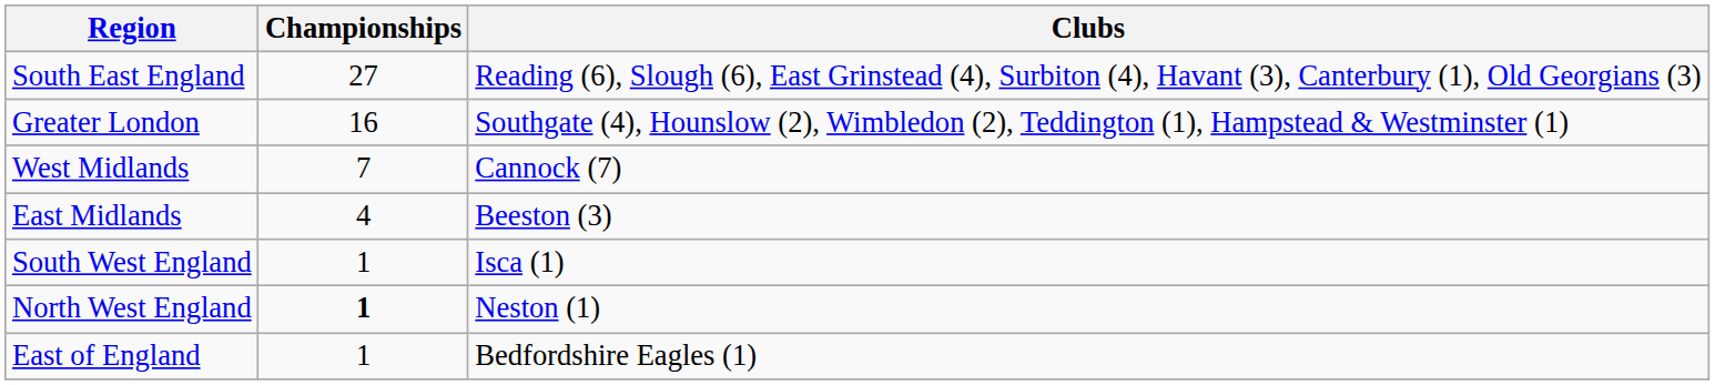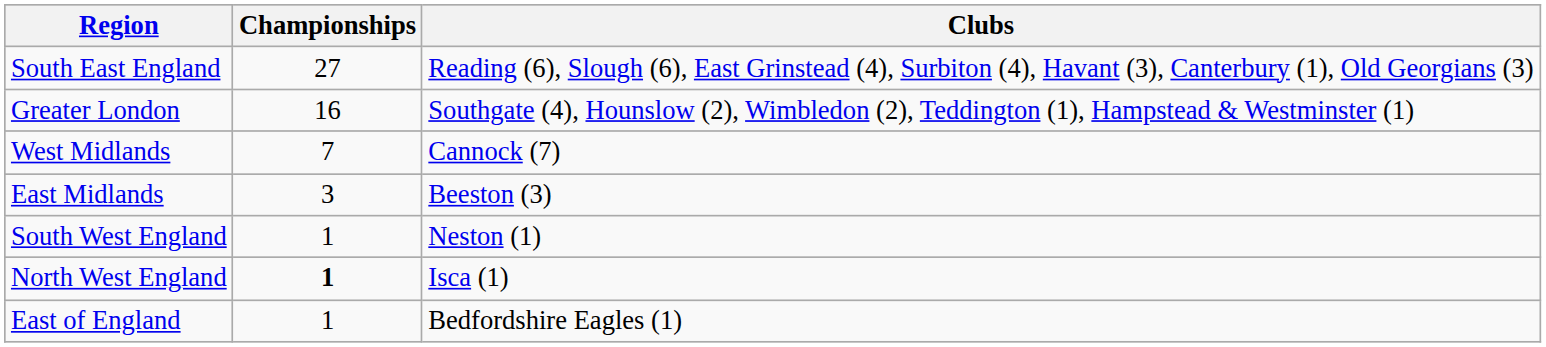East Midlands | Championships: 4 -> 3
South West England | Clubs: Isca (1) -> Neston (1)
North West England | Clubs: Neston (1) -> Isca (1)
